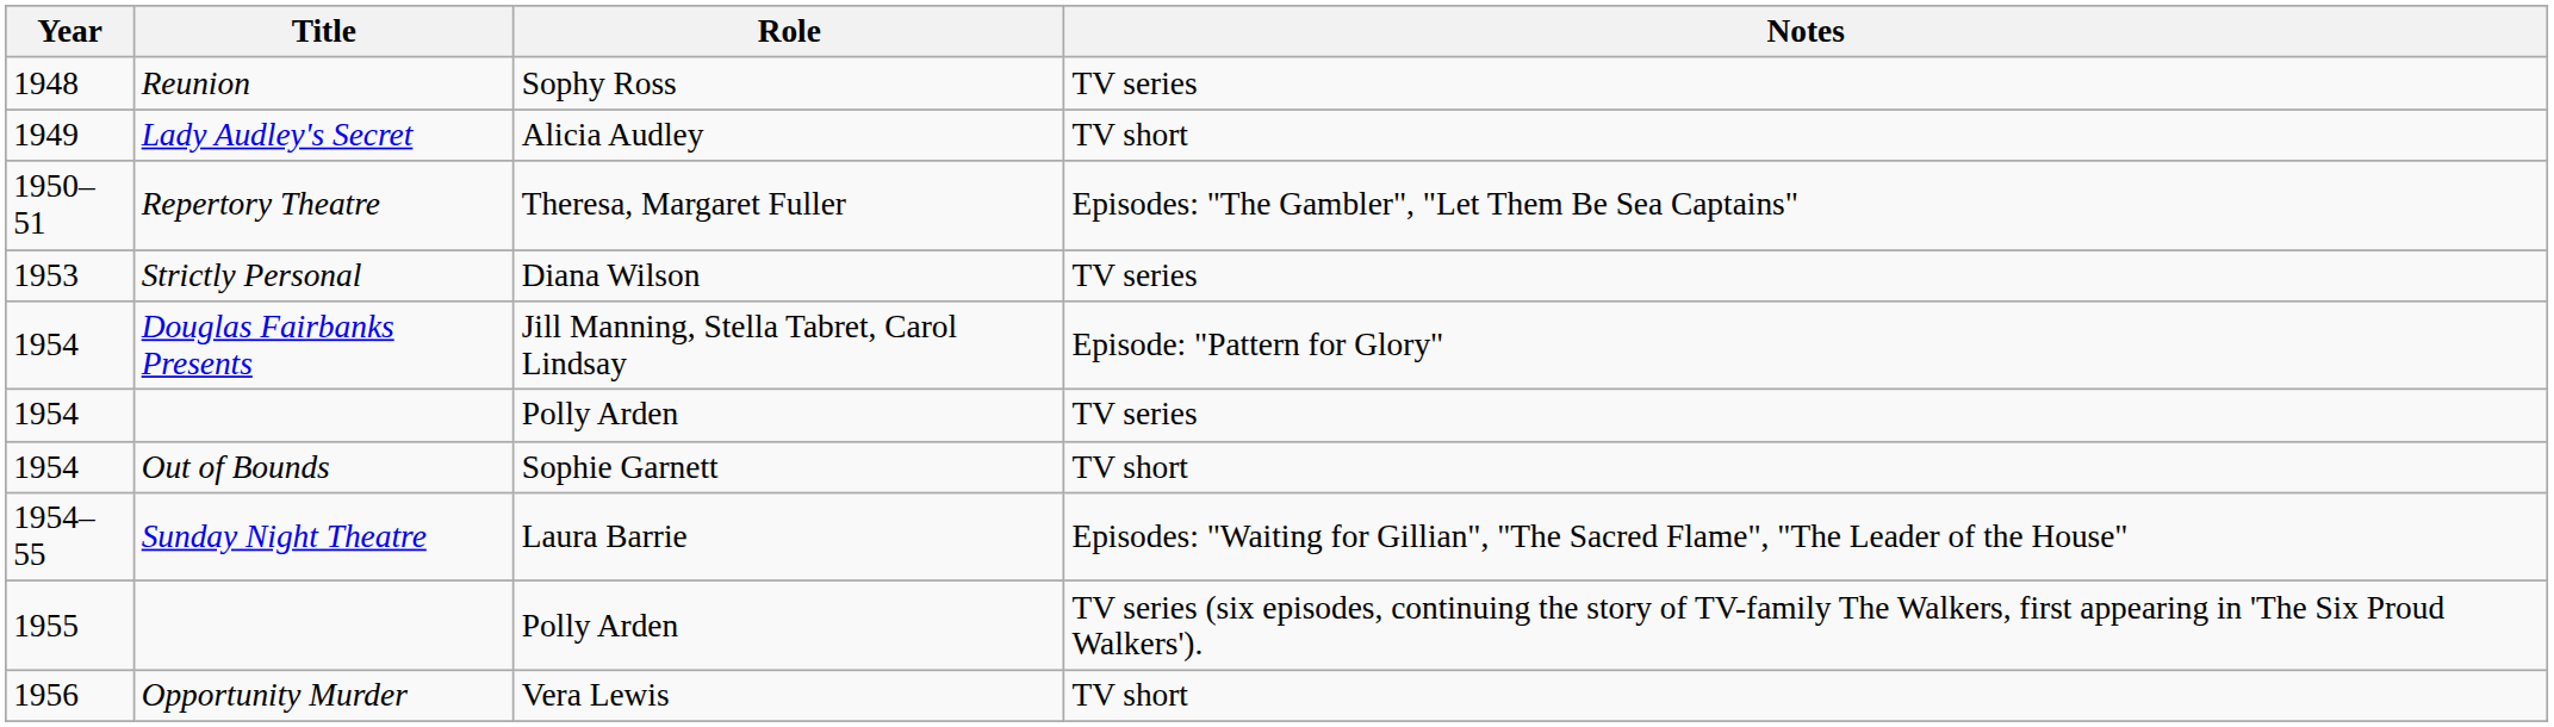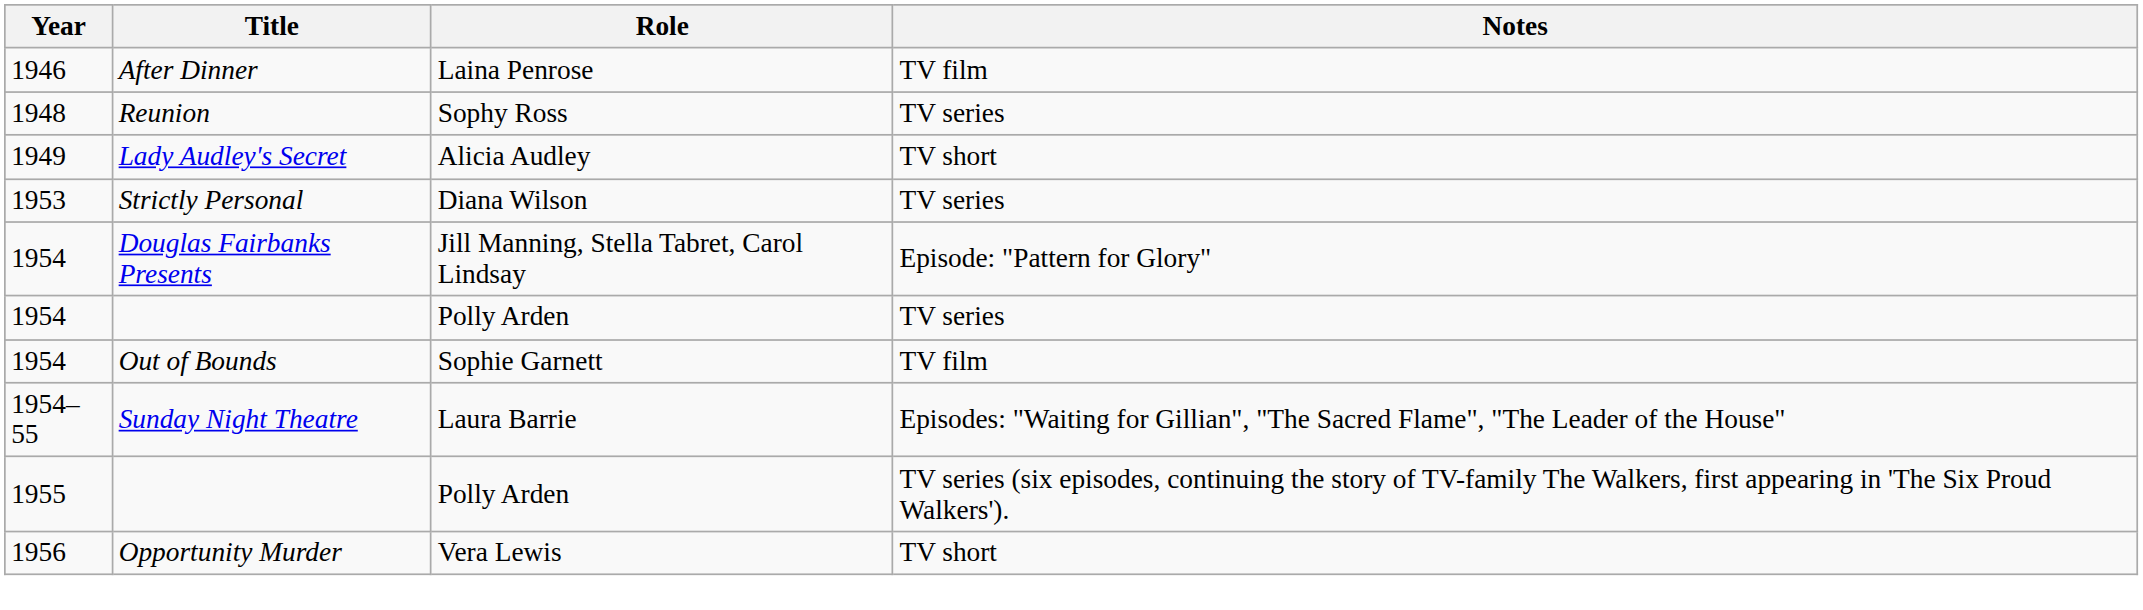+ row: 1946 | After Dinner | Laina Penrose | TV film
- row: 1950–51 | Repertory Theatre | Theresa, Margaret Fuller | Episodes: "The Gambler", "Let Them Be Sea Captains"
Out of Bounds | Notes: TV short -> TV film
